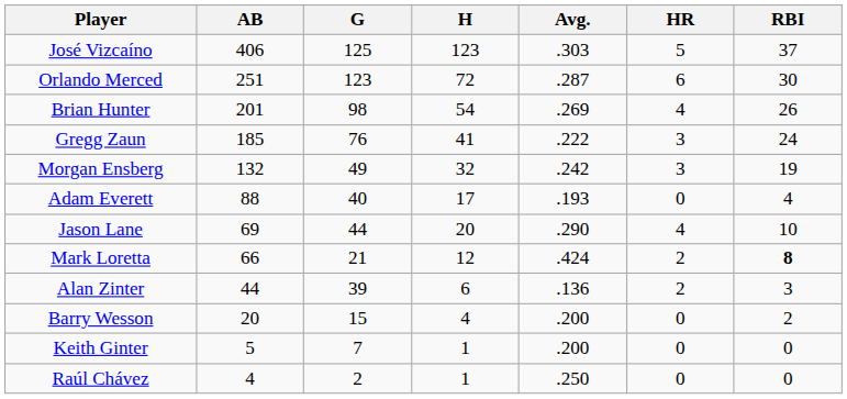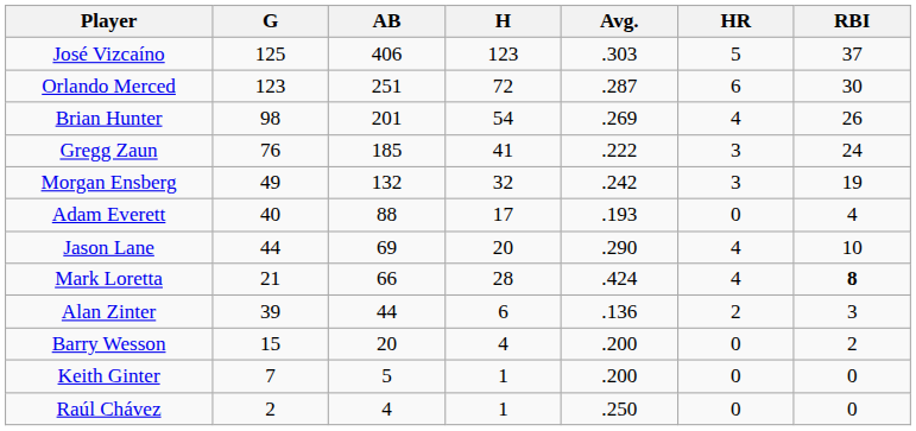columns swapped: G <-> AB
Mark Loretta | H: 12 -> 28
Mark Loretta | HR: 2 -> 4
